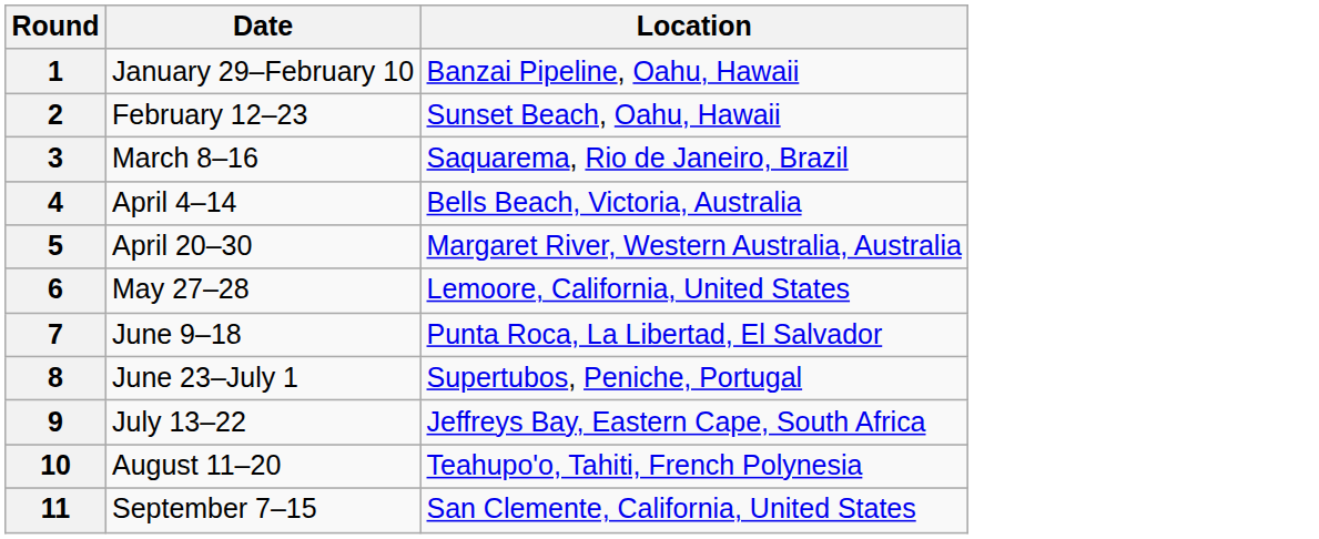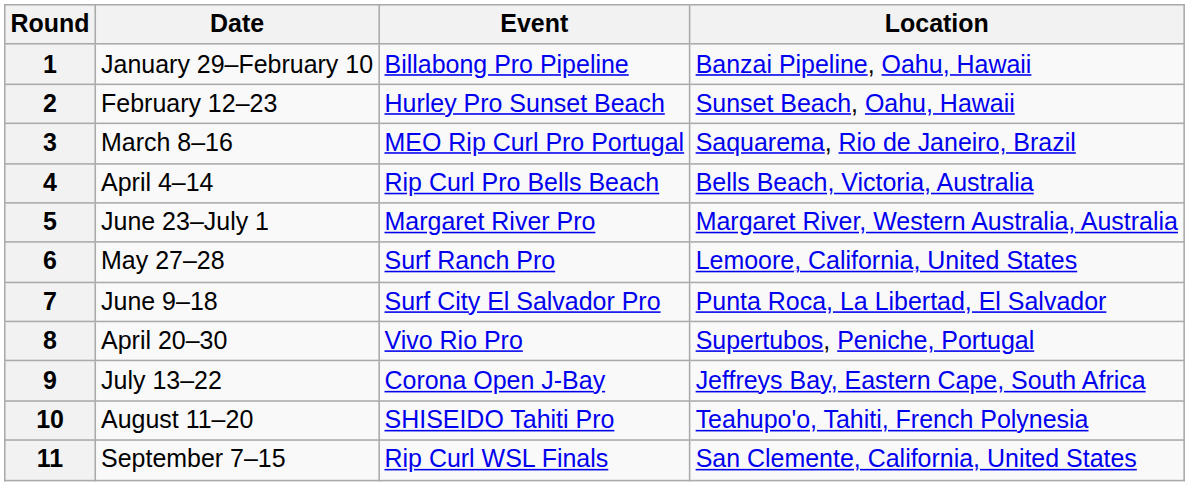+ column: Event | Billabong Pro Pipeline | Hurley Pro Sunset Beach | MEO Rip Curl Pro Portugal | Rip Curl Pro Bells Beach | Margaret River Pro | Surf Ranch Pro | Surf City El Salvador Pro | Vivo Rio Pro | Corona Open J-Bay | SHISEIDO Tahiti Pro | Rip Curl WSL Finals
5 | Date: April 20–30 -> June 23–July 1
8 | Date: June 23–July 1 -> April 20–30
